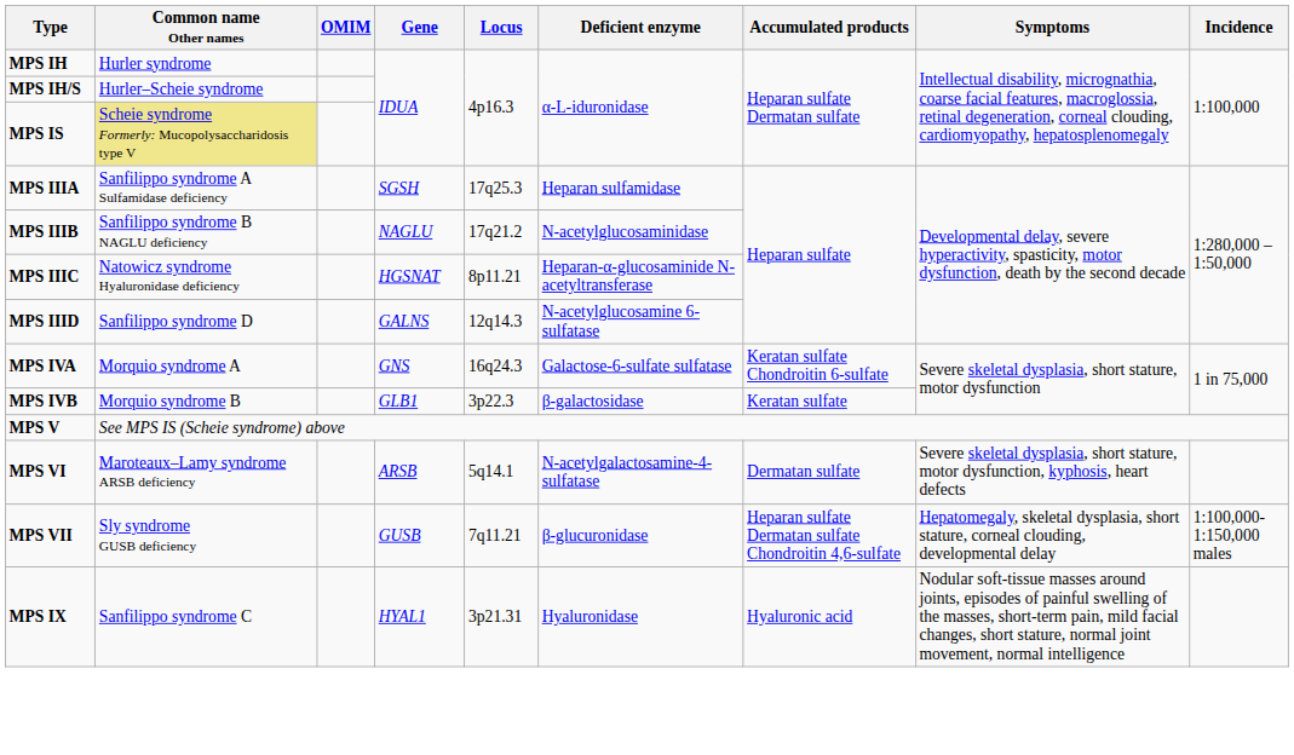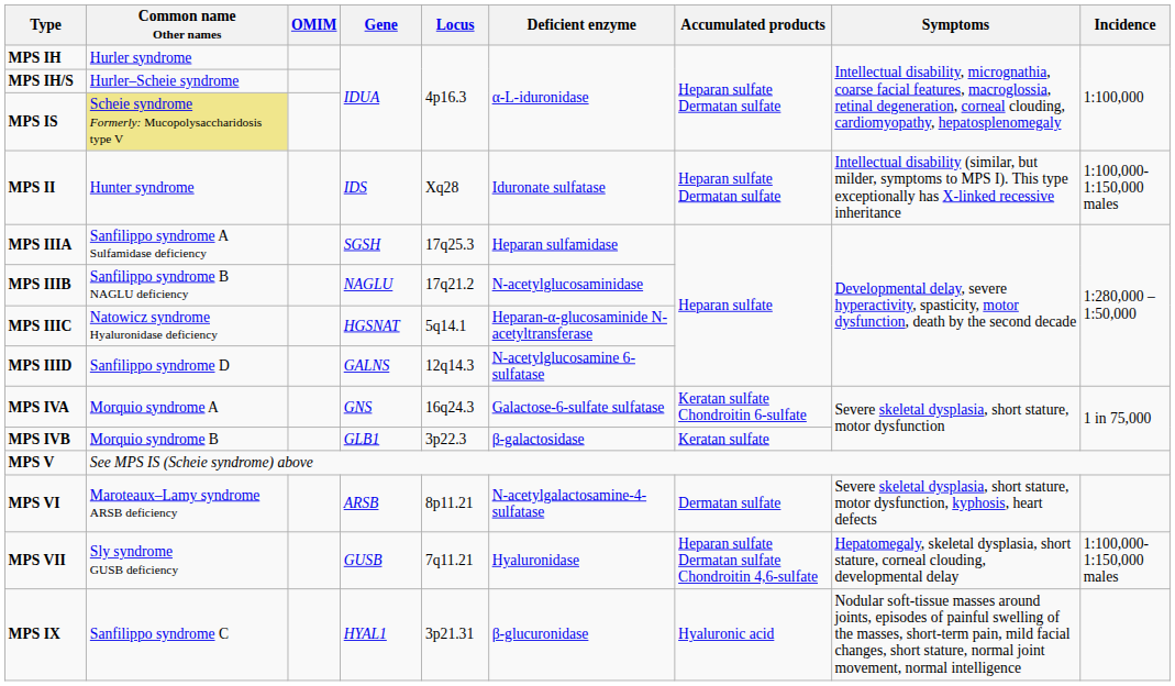+ row: MPS II | Hunter syndrome | IDS | Xq28 | Iduronate sulfatase | Heparan sulfate Dermatan sulfate | Intellectual disability (similar, but milder, symptoms to MPS I). This type exceptionally has X-linked recessive inheritance | 1:100,000-1:150,000 males
MPS IIIC | Locus: 8p11.21 -> 5q14.1
MPS VI | Locus: 5q14.1 -> 8p11.21
MPS VII | Deficient enzyme: β-glucuronidase -> Hyaluronidase
MPS IX | Deficient enzyme: Hyaluronidase -> β-glucuronidase
